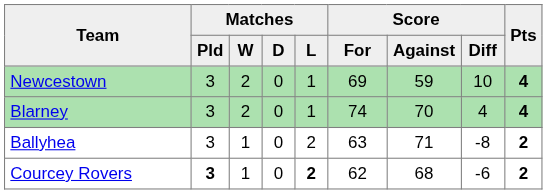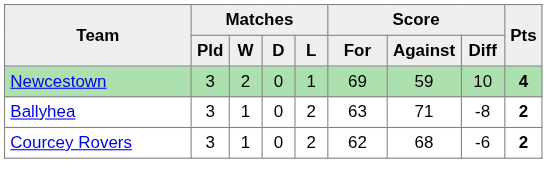- row: Blarney | 3 | 2 | 0 | 1 | 74 | 70 | 4 | 4
Courcey Rovers | Matches / Pld: bold -> normal
Courcey Rovers | Matches / L: bold -> normal
